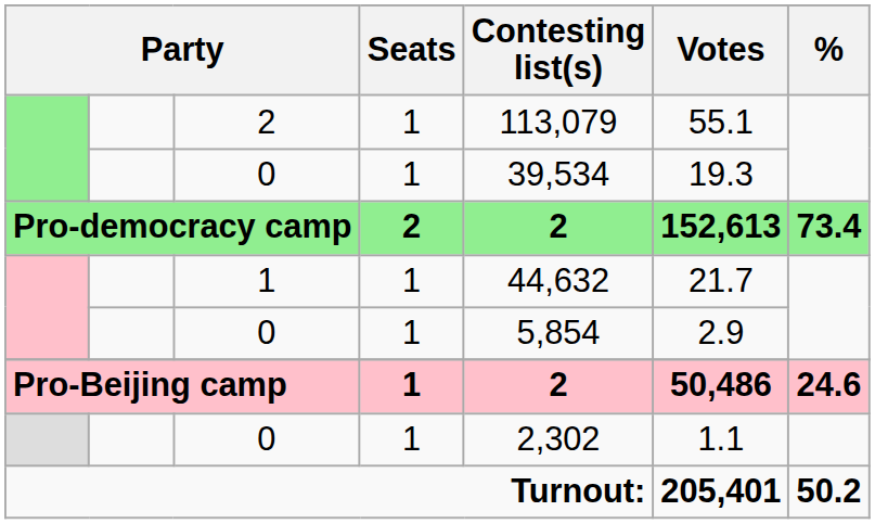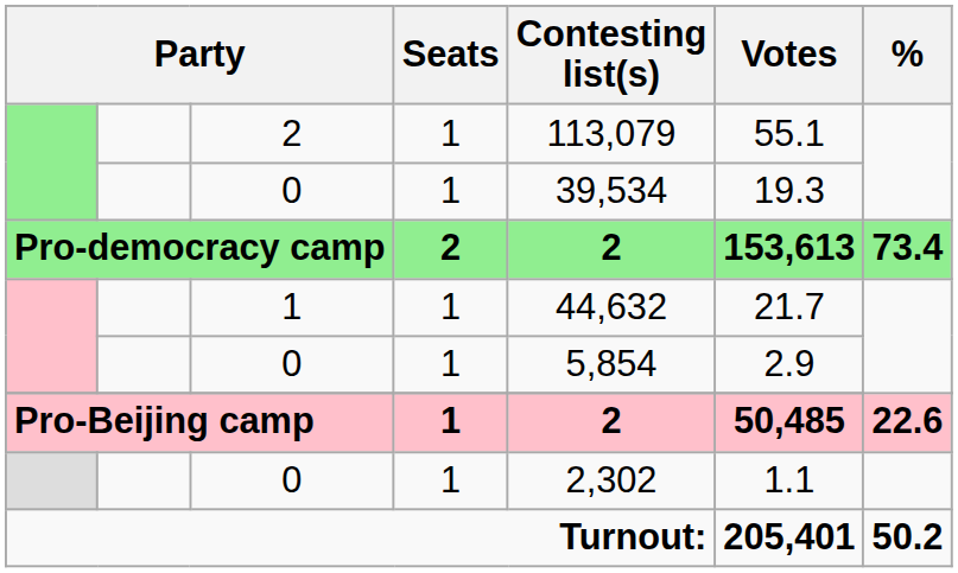Pro-democracy camp | Votes: 152,613 -> 153,613
Pro-Beijing camp | Votes: 50,486 -> 50,485
Pro-Beijing camp | %: 24.6 -> 22.6
